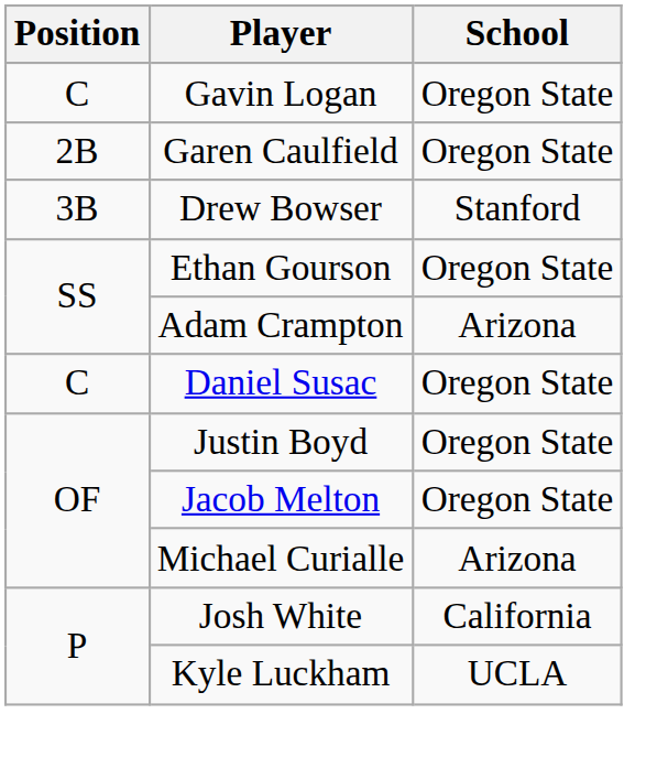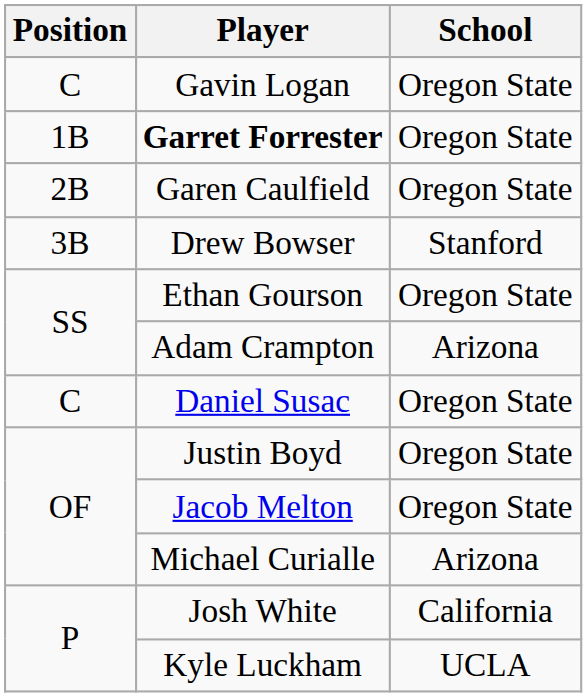+ row: 1B | Garret Forrester | Oregon State
